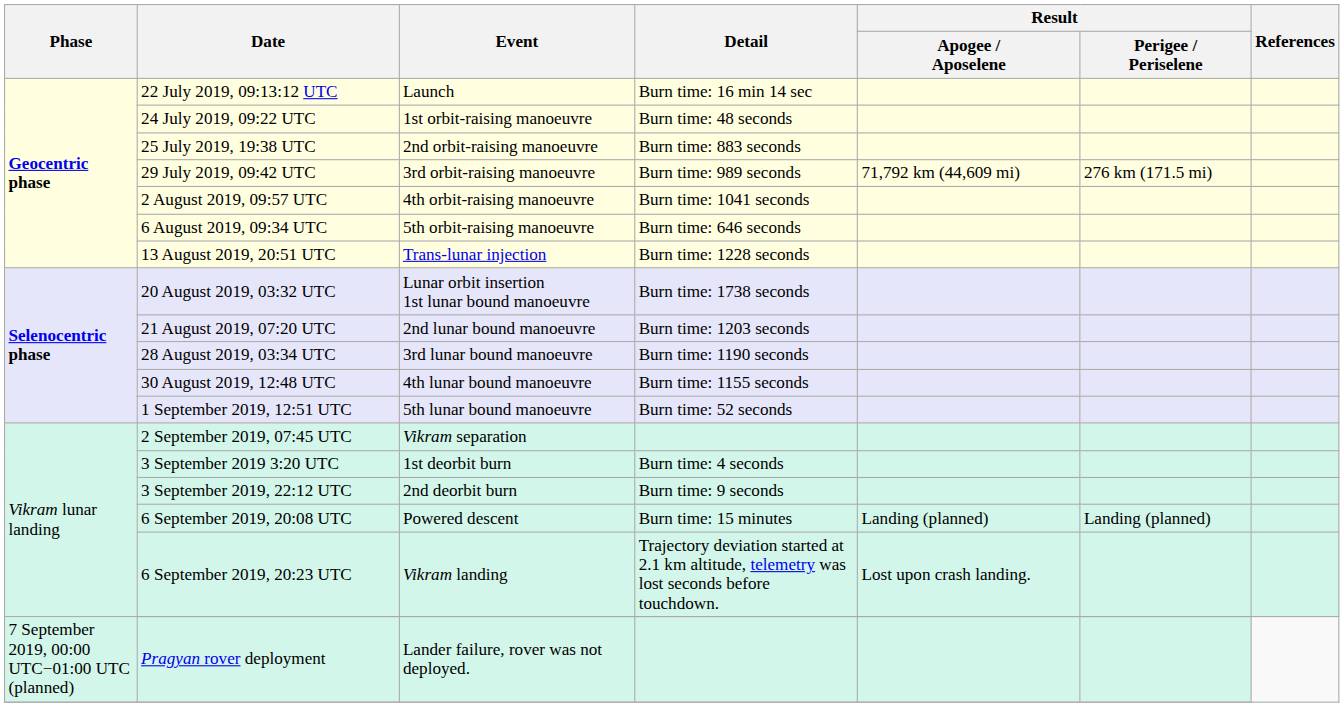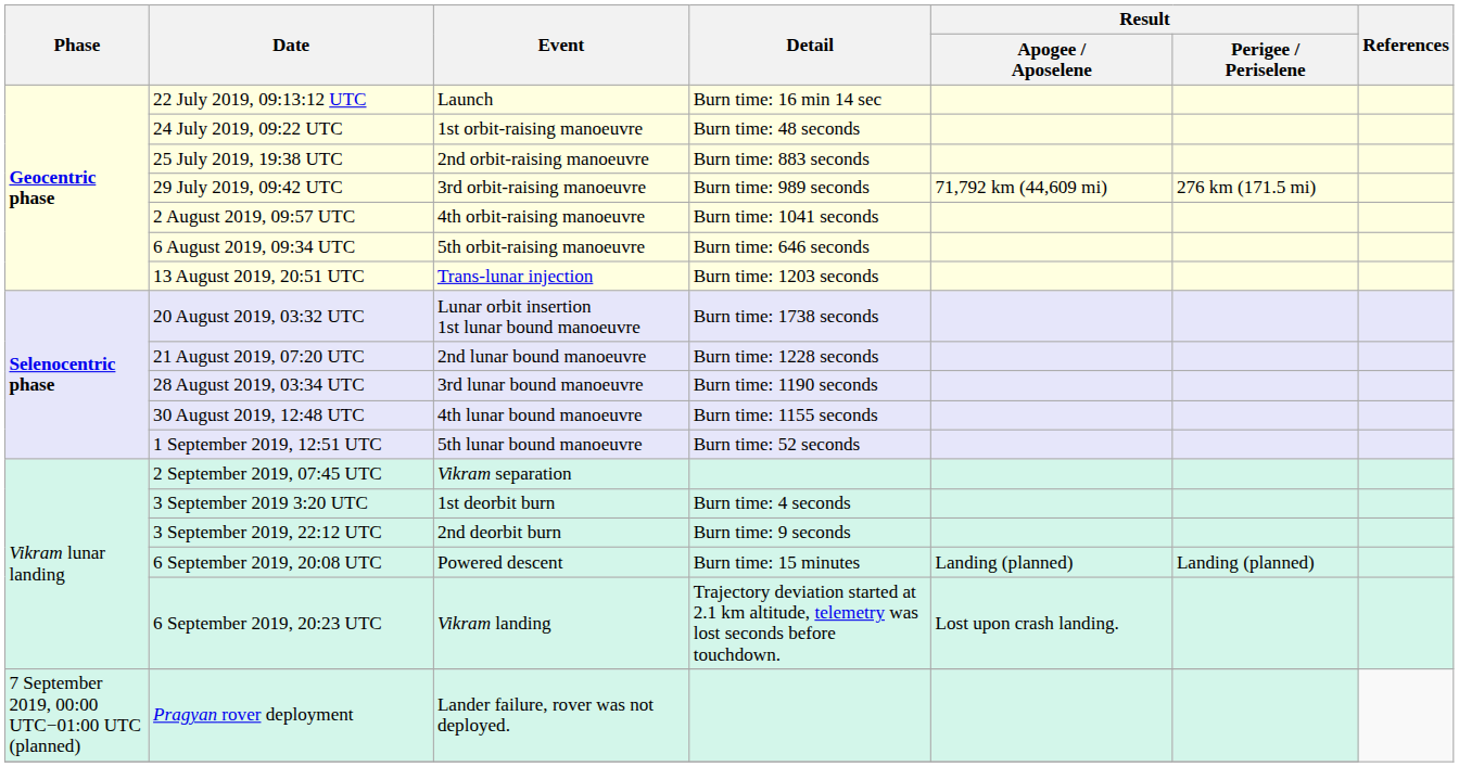13 August 2019, 20:51 UTC | Detail: Burn time: 1228 seconds -> Burn time: 1203 seconds
21 August 2019, 07:20 UTC | Detail: Burn time: 1203 seconds -> Burn time: 1228 seconds
